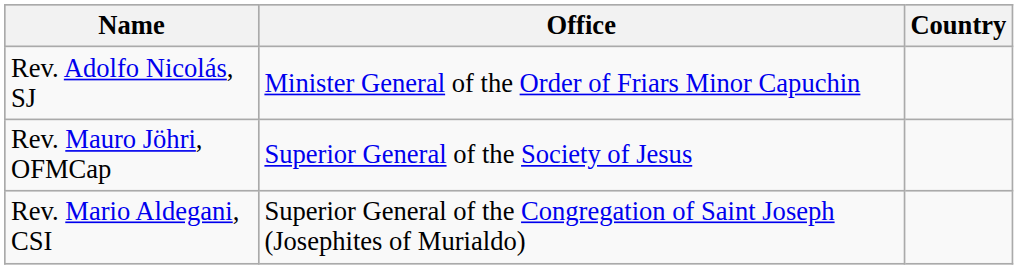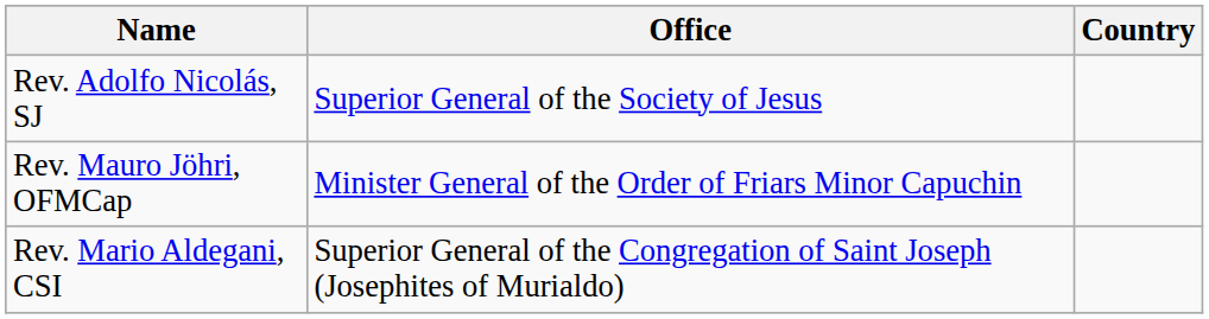Rev. Adolfo Nicolás, SJ | Office: Minister General of the Order of Friars Minor Capuchin -> Superior General of the Society of Jesus
Rev. Mauro Jöhri, OFMCap | Office: Superior General of the Society of Jesus -> Minister General of the Order of Friars Minor Capuchin
